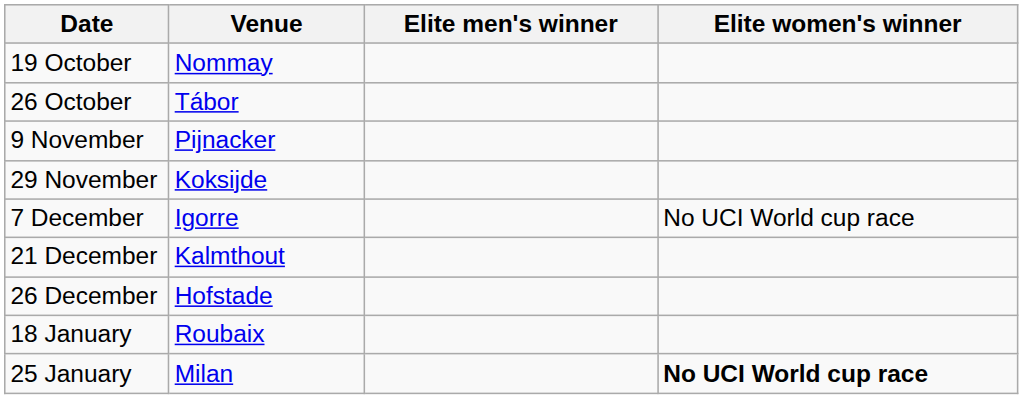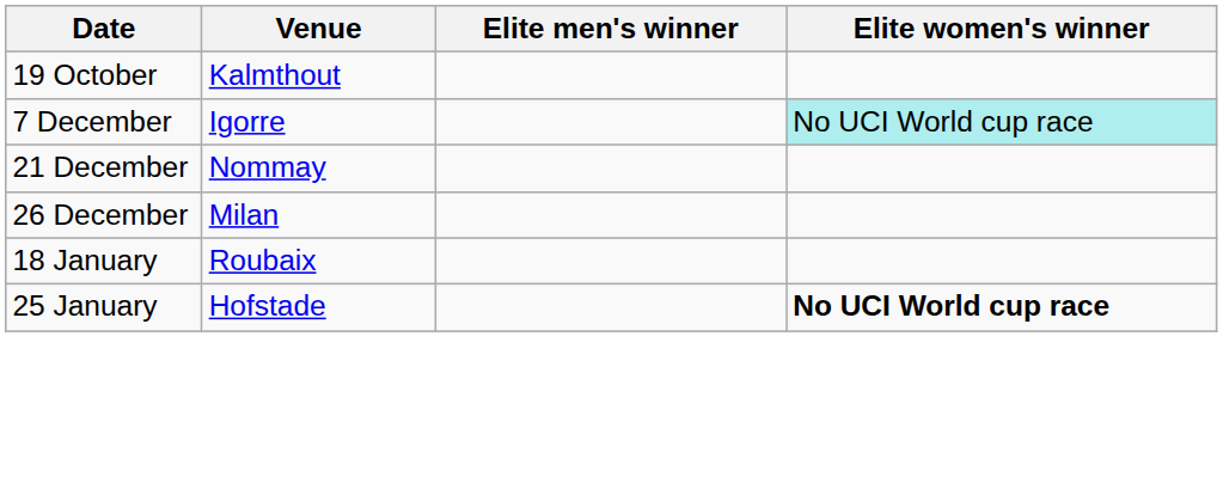19 October | Venue: Nommay -> Kalmthout
- row: 26 October | Tábor
- row: 9 November | Pijnacker
- row: 29 November | Koksijde
7 December | Elite women's winner: no background -> paleturquoise background
21 December | Venue: Kalmthout -> Nommay
26 December | Venue: Hofstade -> Milan
25 January | Venue: Milan -> Hofstade
